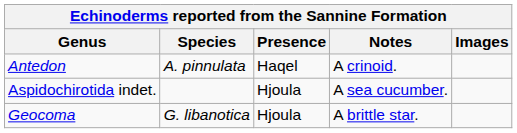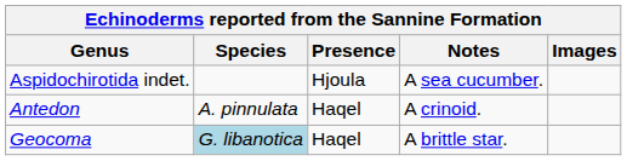rows swapped: Antedon <-> Aspidochirotida indet.
Geocoma | Species: no background -> lightblue background
Geocoma | Presence: Hjoula -> Haqel
